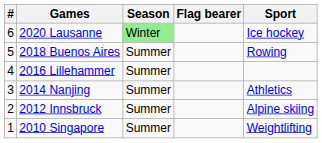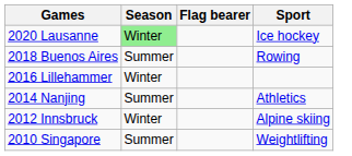- column: # | 6 | 5 | 4 | 3 | 2 | 1
2016 Lillehammer | Season: Summer -> Winter
2012 Innsbruck | Season: Summer -> Winter
